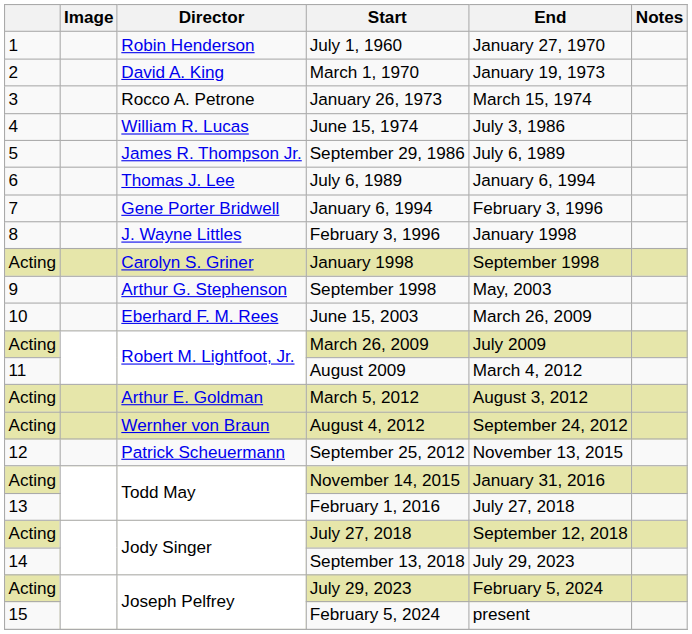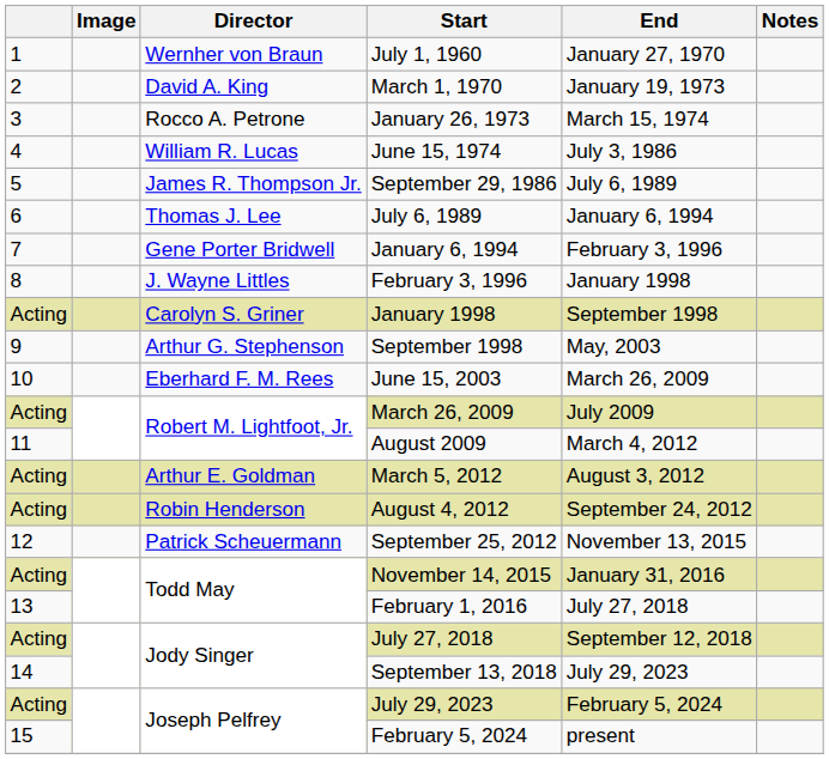July 1, 1960 | Director: Robin Henderson -> Wernher von Braun
August 4, 2012 | Director: Wernher von Braun -> Robin Henderson
